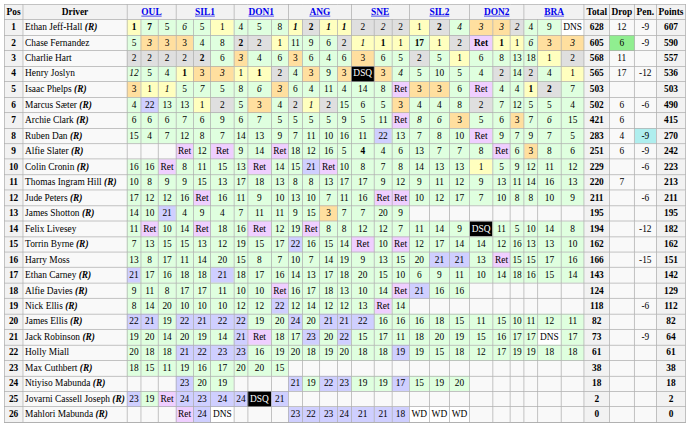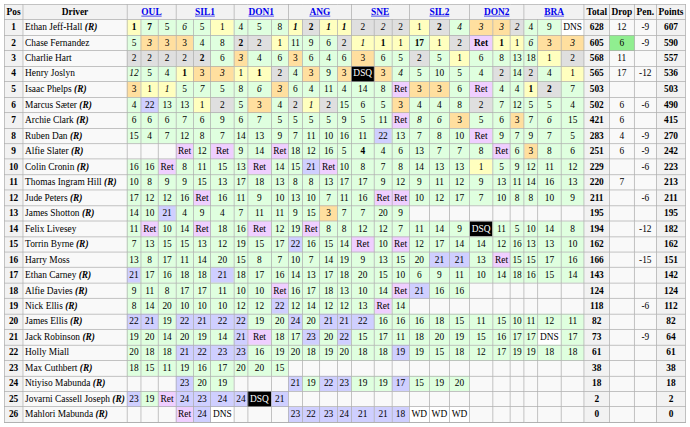Ruben Dan (R) | Pen.: paleturquoise background -> no background
Alfie Davies (R) | Points: 129 -> 124
